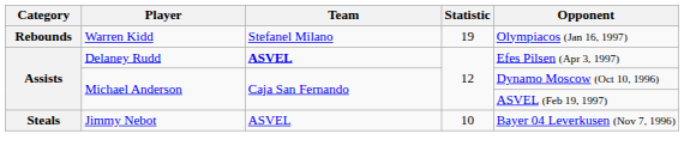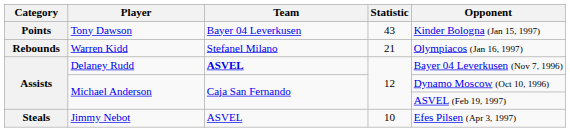+ row: Points | Tony Dawson | Bayer 04 Leverkusen | 43 | Kinder Bologna (Jan 15, 1997)
Warren Kidd | Statistic: 19 -> 21
Delaney Rudd | Opponent: Efes Pilsen (Apr 3, 1997) -> Bayer 04 Leverkusen (Nov 7, 1996)
Jimmy Nebot | Opponent: Bayer 04 Leverkusen (Nov 7, 1996) -> Efes Pilsen (Apr 3, 1997)
